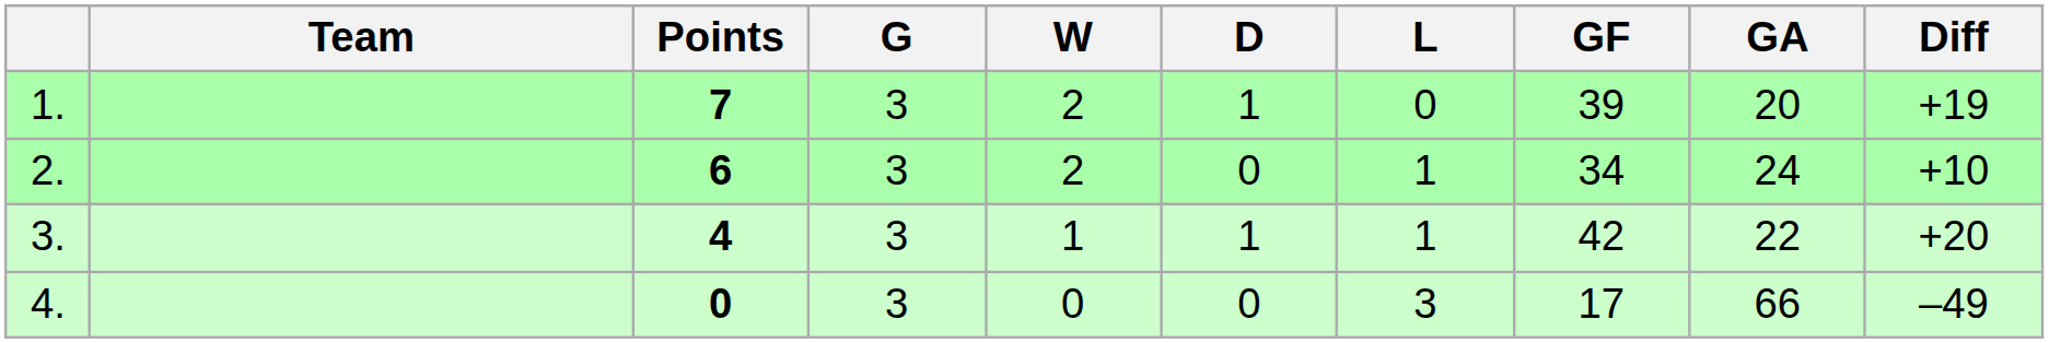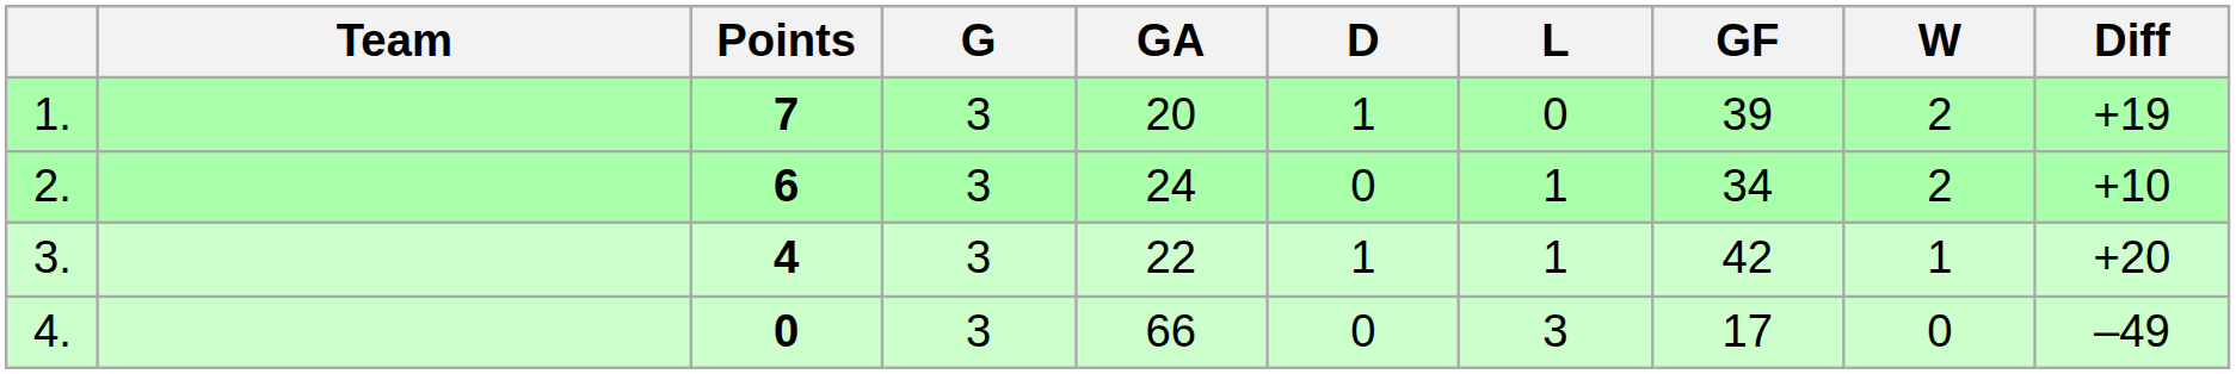columns swapped: W <-> GA
